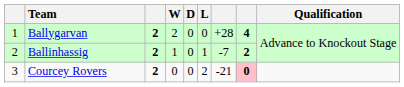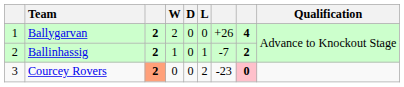Ballygarvan | column 7: +28 -> +26
Courcey Rovers | column 3: no background -> lightsalmon background
Courcey Rovers | column 7: -21 -> -23
